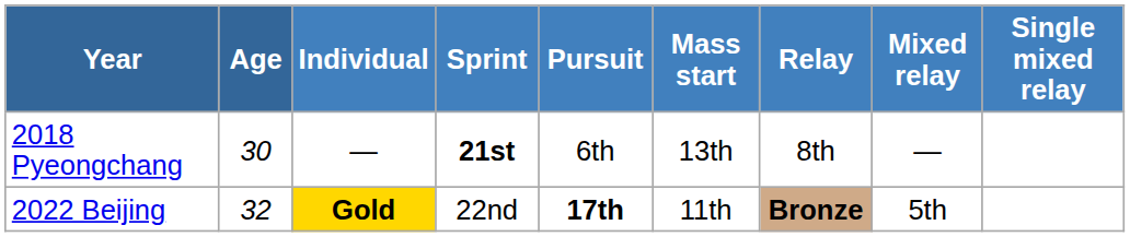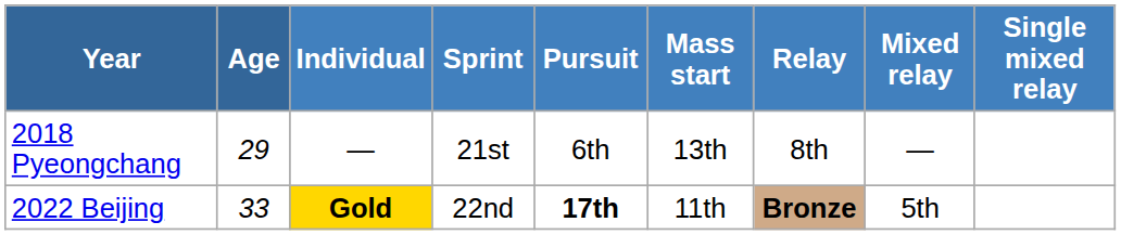2018 Pyeongchang | Age: 30 -> 29
2018 Pyeongchang | Sprint: bold -> normal
2022 Beijing | Age: 32 -> 33
